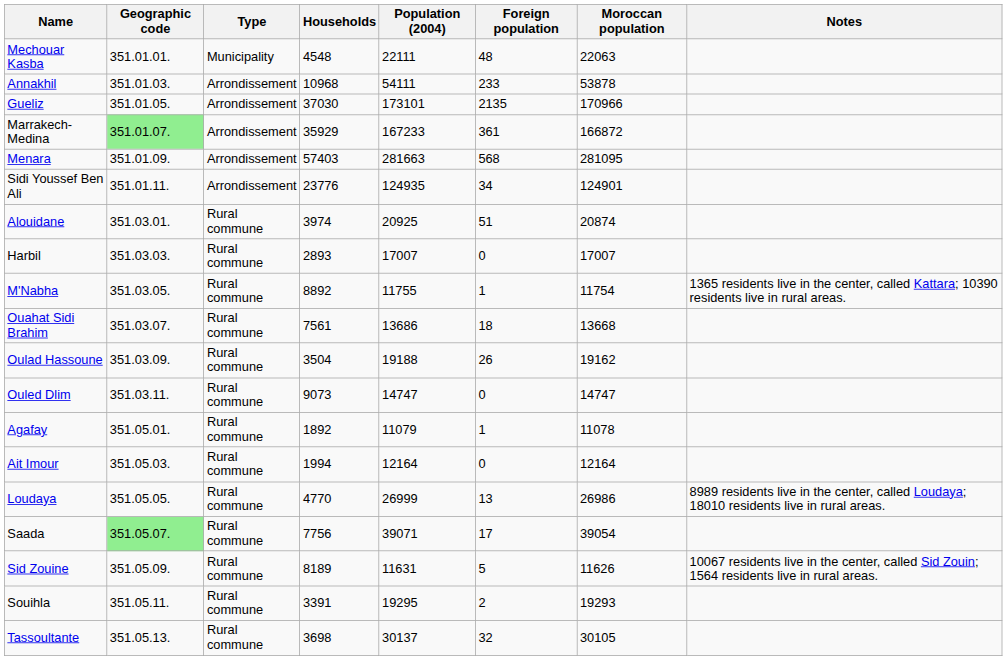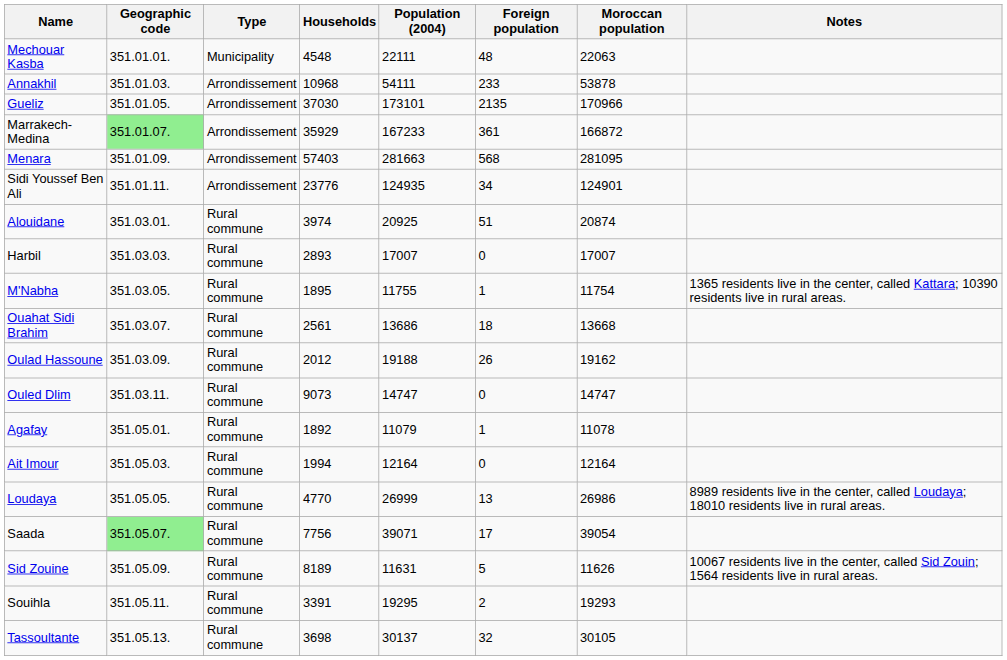M'Nabha | Households: 8892 -> 1895
Ouahat Sidi Brahim | Households: 7561 -> 2561
Oulad Hassoune | Households: 3504 -> 2012
